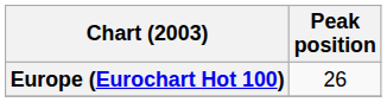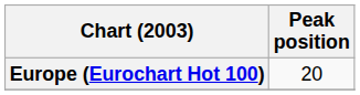Europe (Eurochart Hot 100) | Peak position: 26 -> 20
